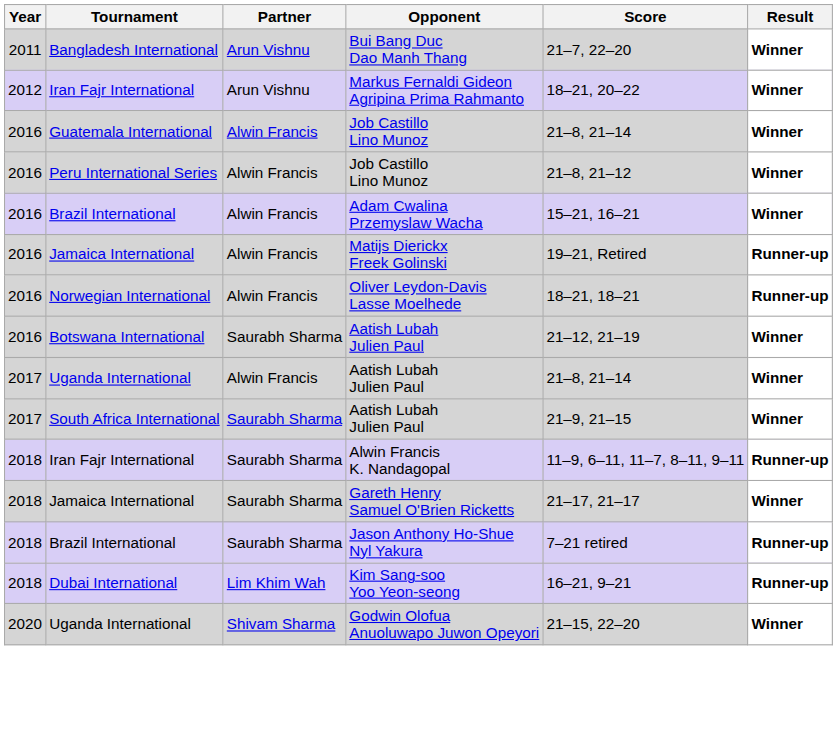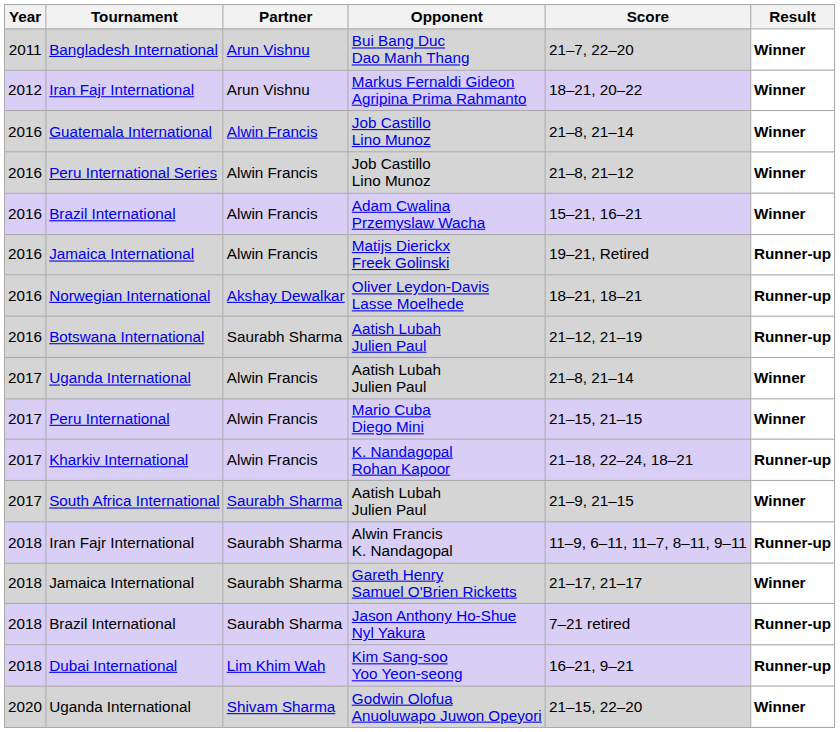Oliver Leydon-Davis Lasse Moelhede | Partner: Alwin Francis -> Akshay Dewalkar
Botswana International / Aatish Lubah Julien Paul | Result: Winner -> Runner-up
+ row: 2017 | Peru International | Alwin Francis | Mario Cuba Diego Mini | 21–15, 21–15 | Winner
+ row: 2017 | Kharkiv International | Alwin Francis | K. Nandagopal Rohan Kapoor | 21–18, 22–24, 18–21 | Runner-up
